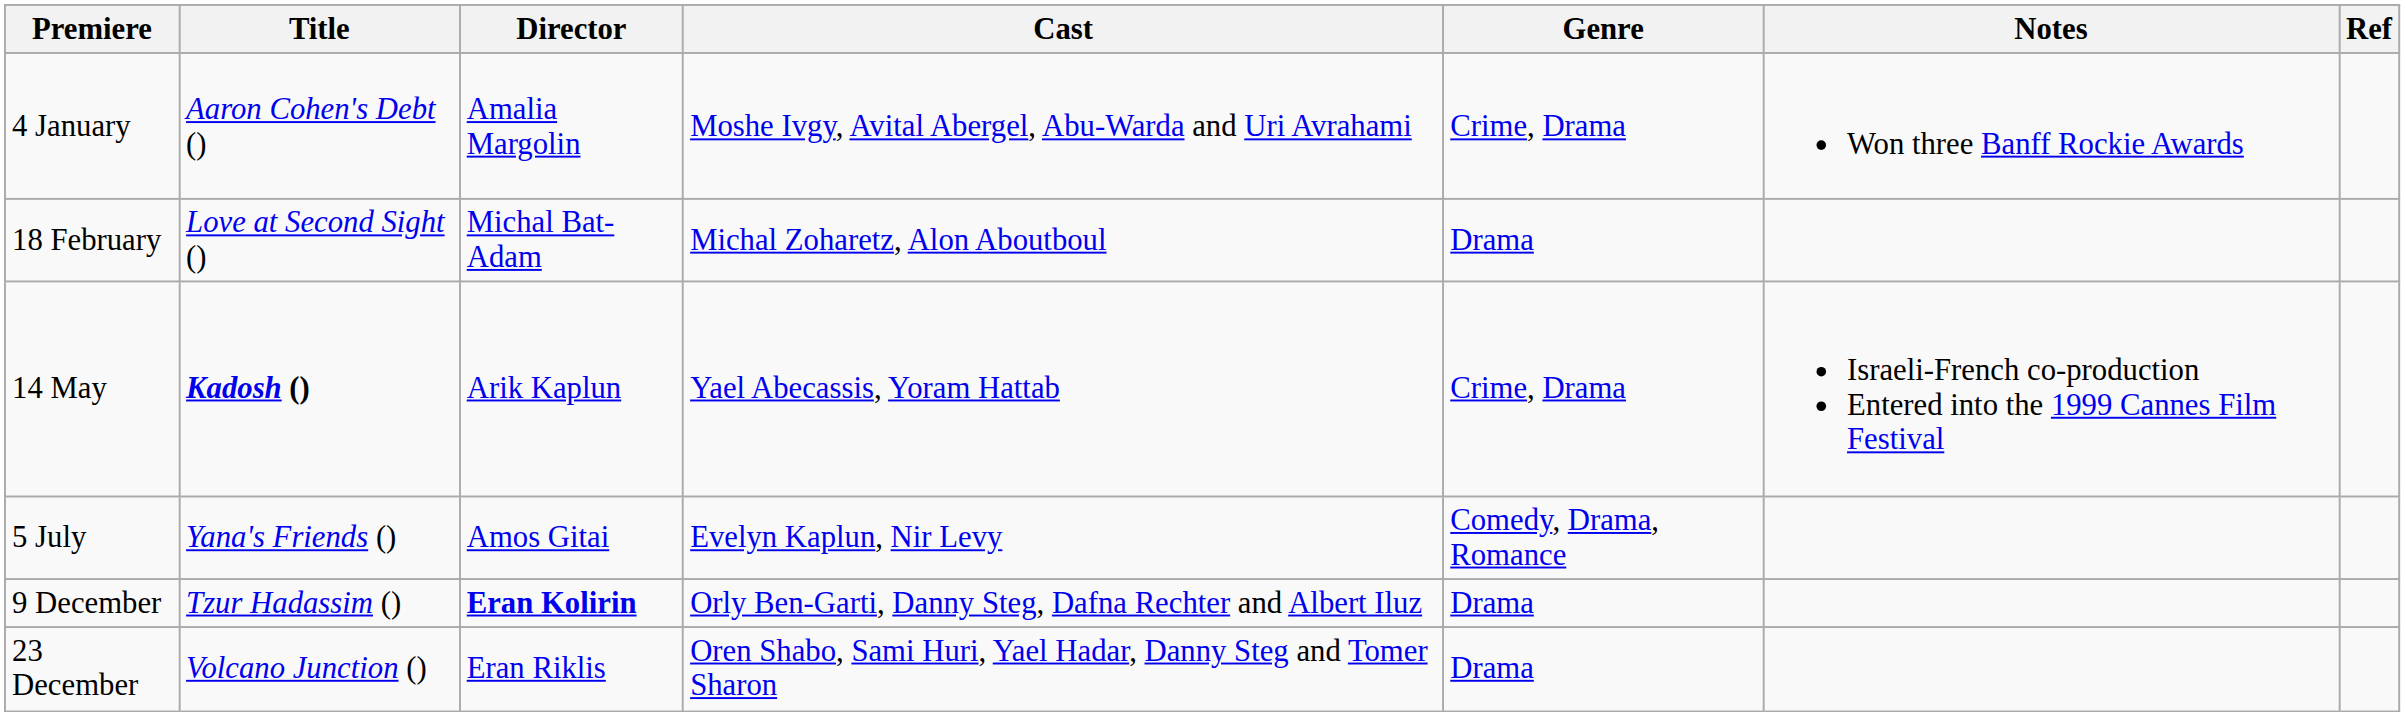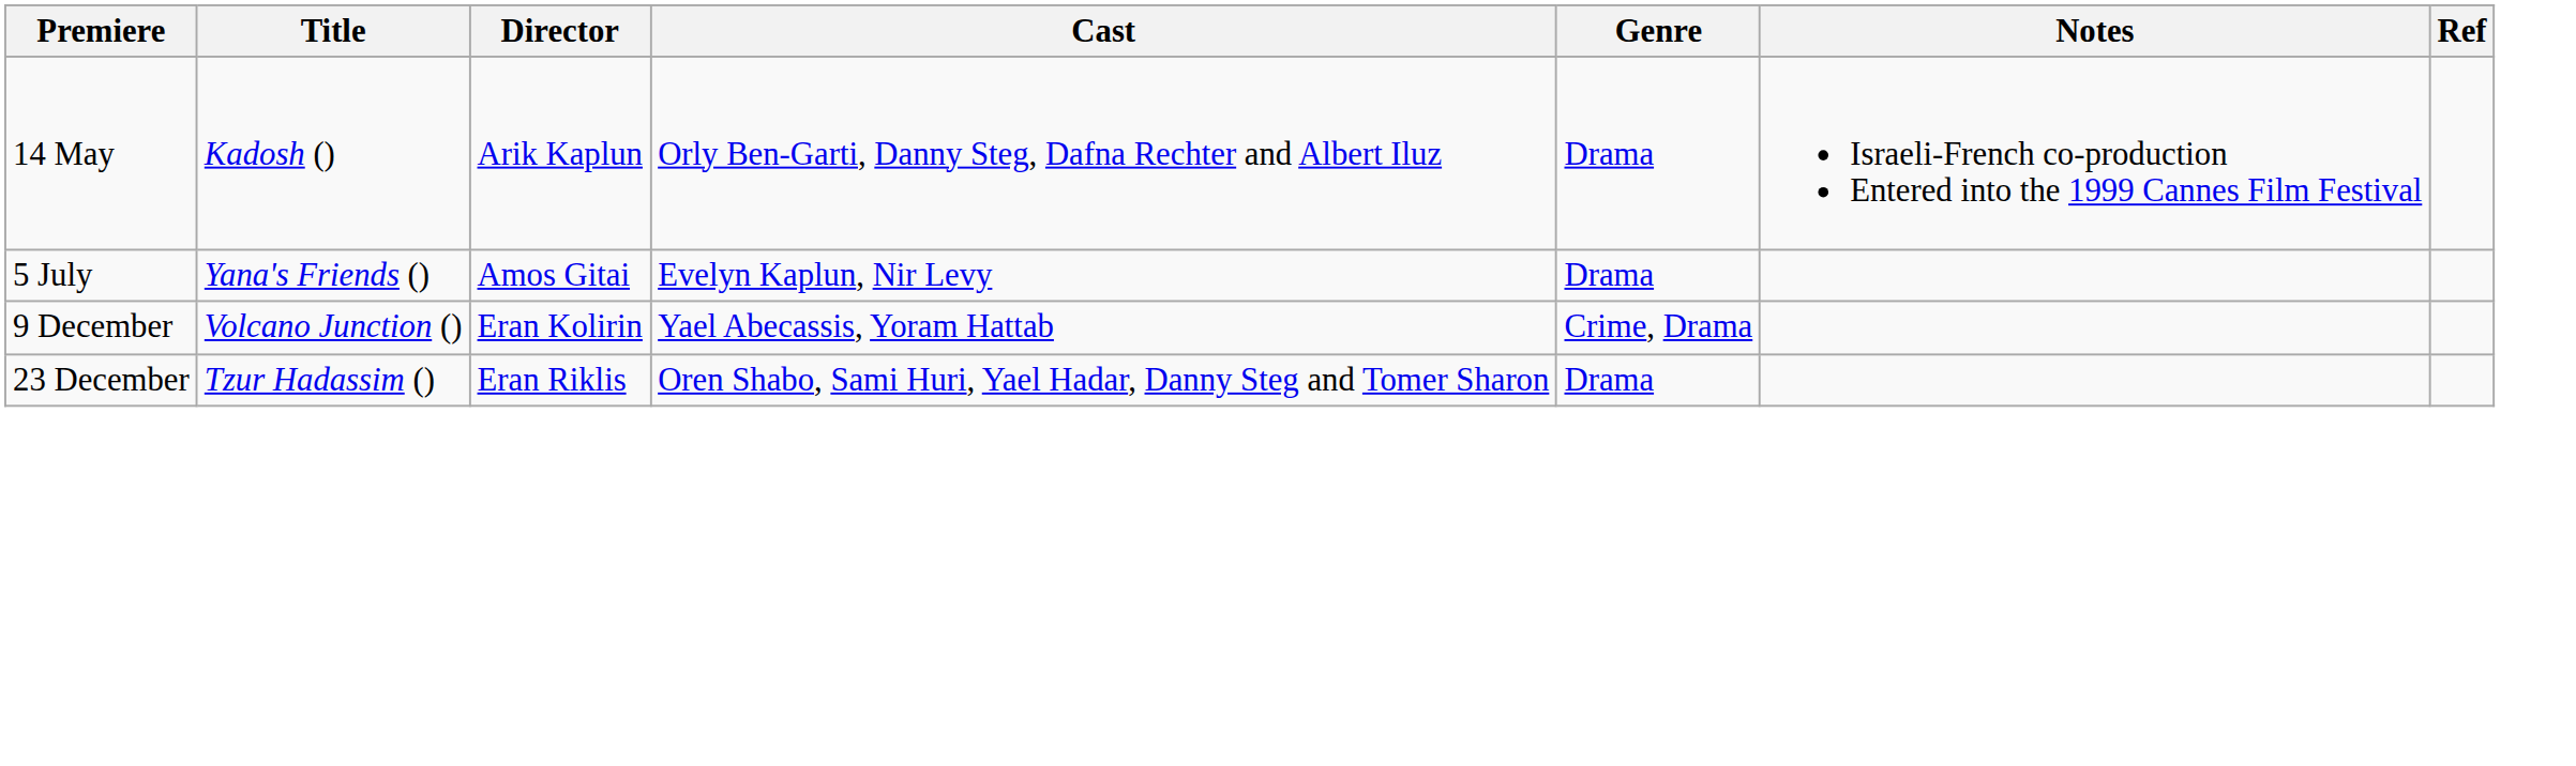- row: 4 January | Aaron Cohen's Debt () | Amalia Margolin | Moshe Ivgy, Avital Abergel, Abu-Warda and Uri Avrahami | Crime, Drama | Won three Banff Rockie Awards
- row: 18 February | Love at Second Sight () | Michal Bat-Adam | Michal Zoharetz, Alon Aboutboul | Drama
14 May | Title: bold -> normal
14 May | Cast: Yael Abecassis, Yoram Hattab -> Orly Ben-Garti, Danny Steg, Dafna Rechter and Albert Iluz
14 May | Genre: Crime, Drama -> Drama
5 July | Genre: Comedy, Drama, Romance -> Drama
9 December | Title: Tzur Hadassim () -> Volcano Junction ()
9 December | Director: bold -> normal
9 December | Cast: Orly Ben-Garti, Danny Steg, Dafna Rechter and Albert Iluz -> Yael Abecassis, Yoram Hattab
9 December | Genre: Drama -> Crime, Drama
23 December | Title: Volcano Junction () -> Tzur Hadassim ()
